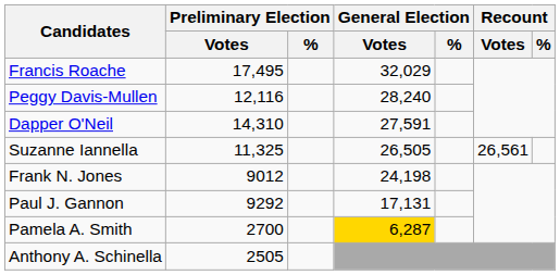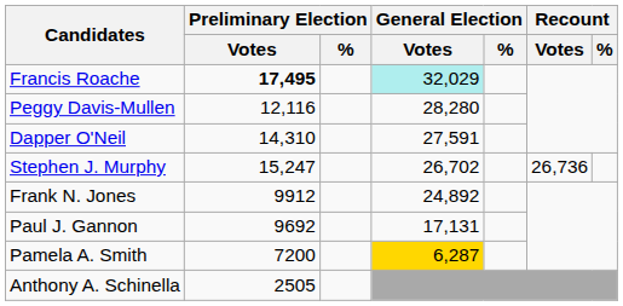Francis Roache | Preliminary Election / Votes: normal -> bold
Francis Roache | General Election / Votes: no background -> paleturquoise background
Peggy Davis-Mullen | General Election / Votes: 28,240 -> 28,280
+ row: Stephen J. Murphy | 15,247 | 26,702 | 26,736
- row: Suzanne Iannella | 11,325 | 26,505 | 26,561
Frank N. Jones | Preliminary Election / Votes: 9012 -> 9912
Frank N. Jones | General Election / Votes: 24,198 -> 24,892
Paul J. Gannon | Preliminary Election / Votes: 9292 -> 9692
Pamela A. Smith | Preliminary Election / Votes: 2700 -> 7200
